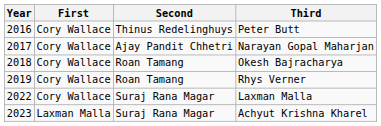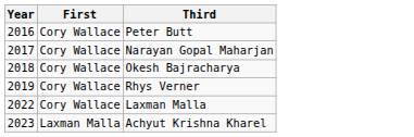- column: Second | Thinus Redelinghuys | Ajay Pandit Chhetri | Roan Tamang | Roan Tamang | Suraj Rana Magar | Suraj Rana Magar
